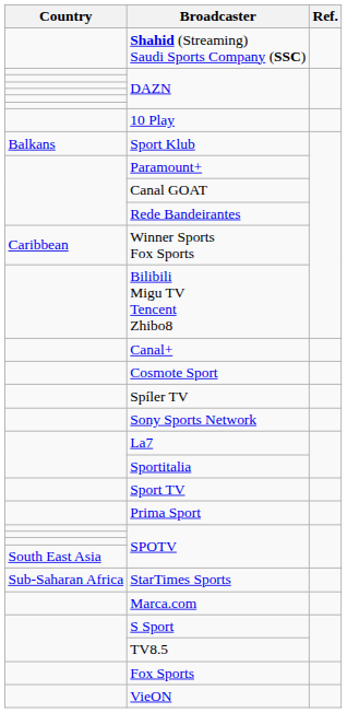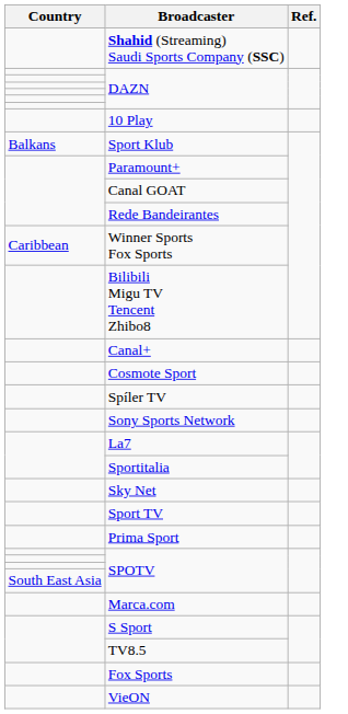+ row: Sky Net
- row: Sub-Saharan Africa | StarTimes Sports
